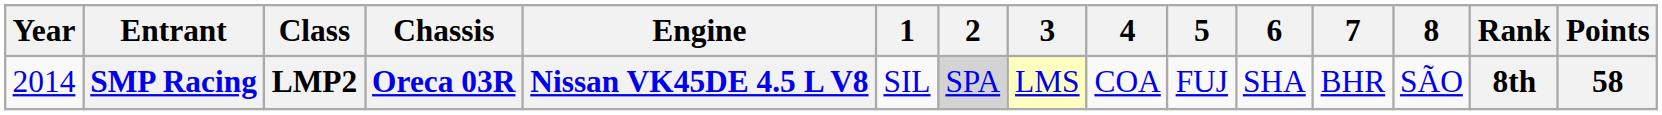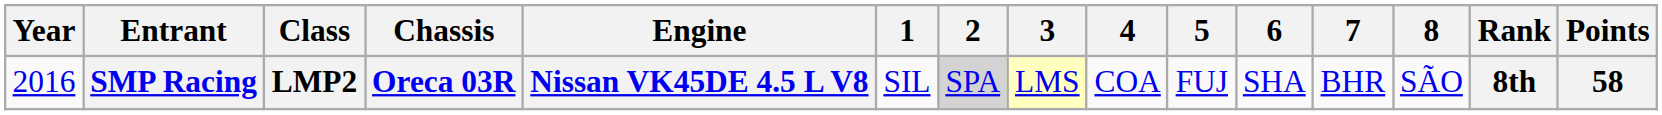SMP Racing | Year: 2014 -> 2016
